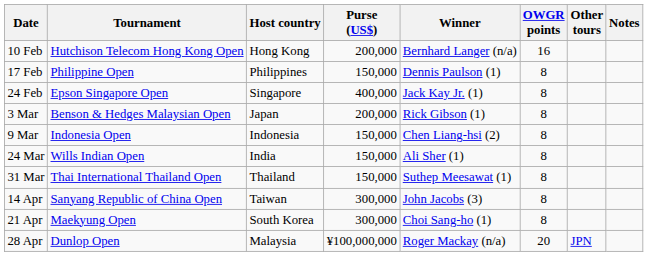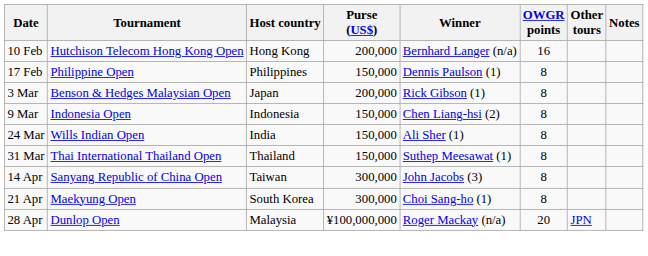- row: 24 Feb | Epson Singapore Open | Singapore | 400,000 | Jack Kay Jr. (1) | 8
